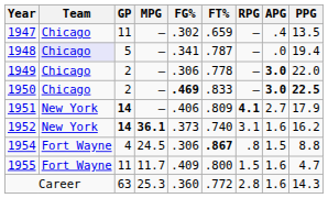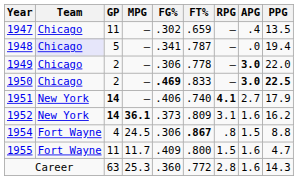1951 | FT%: .809 -> .740
1952 | FT%: .740 -> .809
